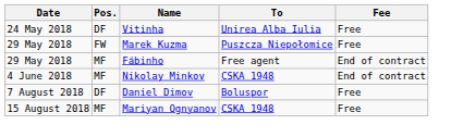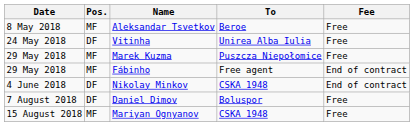+ row: 8 May 2018 | MF | Aleksandar Tsvetkov | Beroe | Free
Marek Kuzma | Pos.: FW -> MF
Nikolay Minkov | Pos.: MF -> DF
